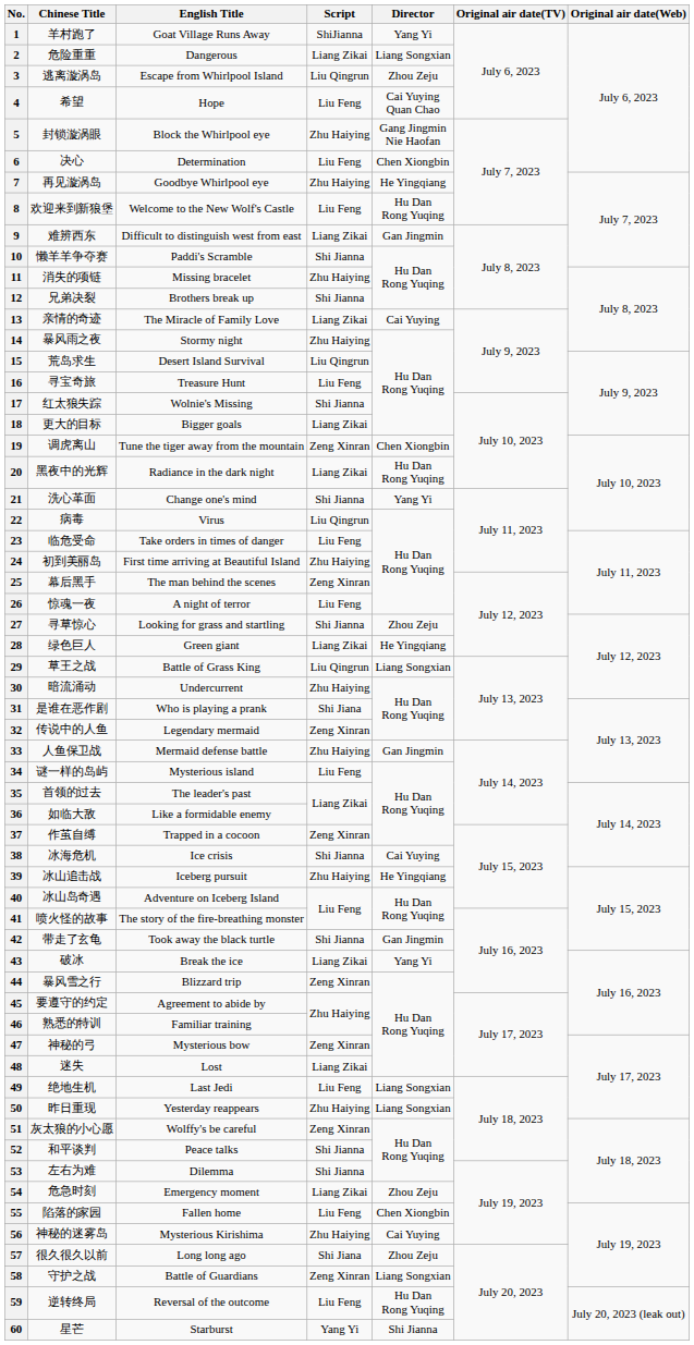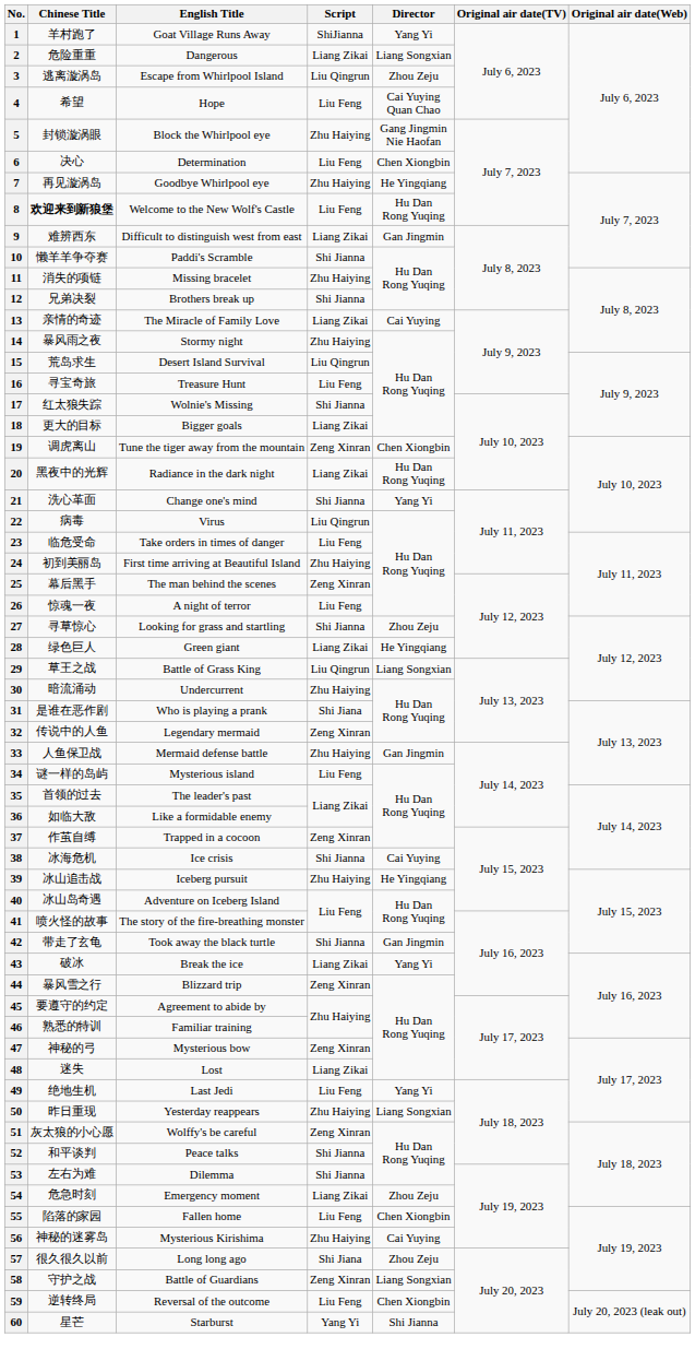8 | Chinese Title: normal -> bold
49 | Director: Liang Songxian -> Yang Yi
59 | Director: Hu Dan Rong Yuqing -> Chen Xiongbin
